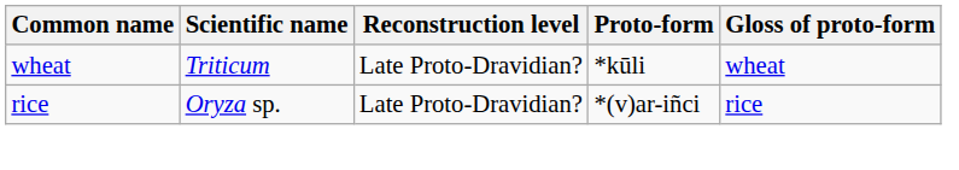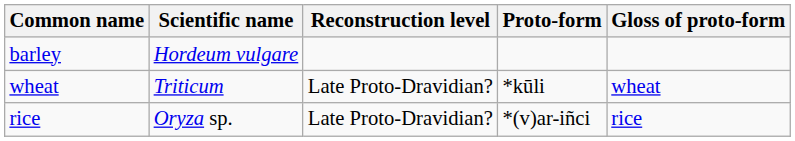+ row: barley | Hordeum vulgare
